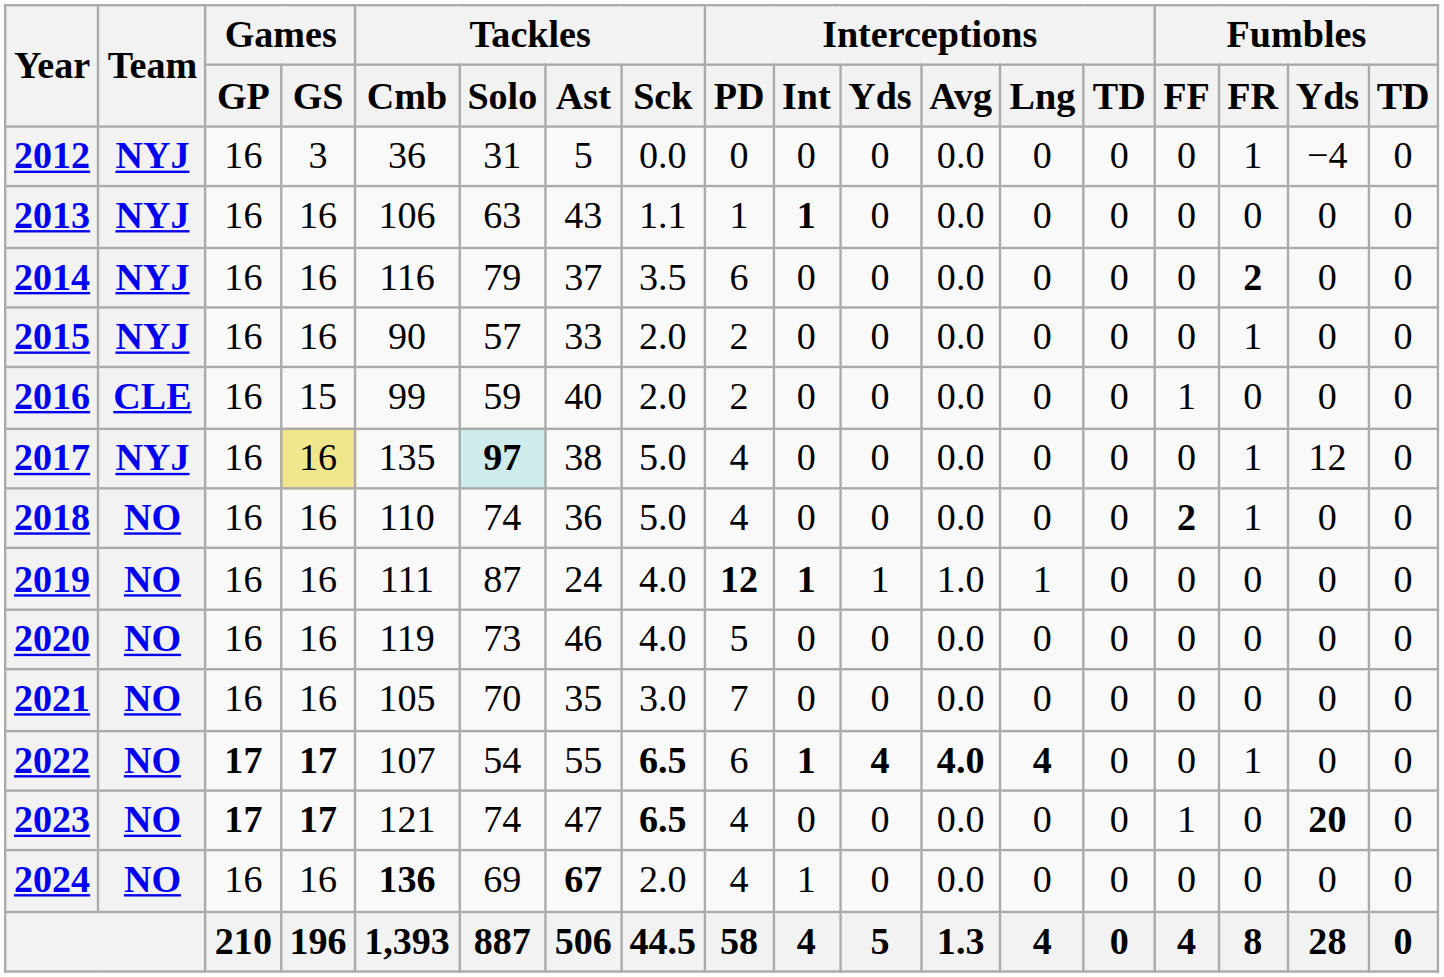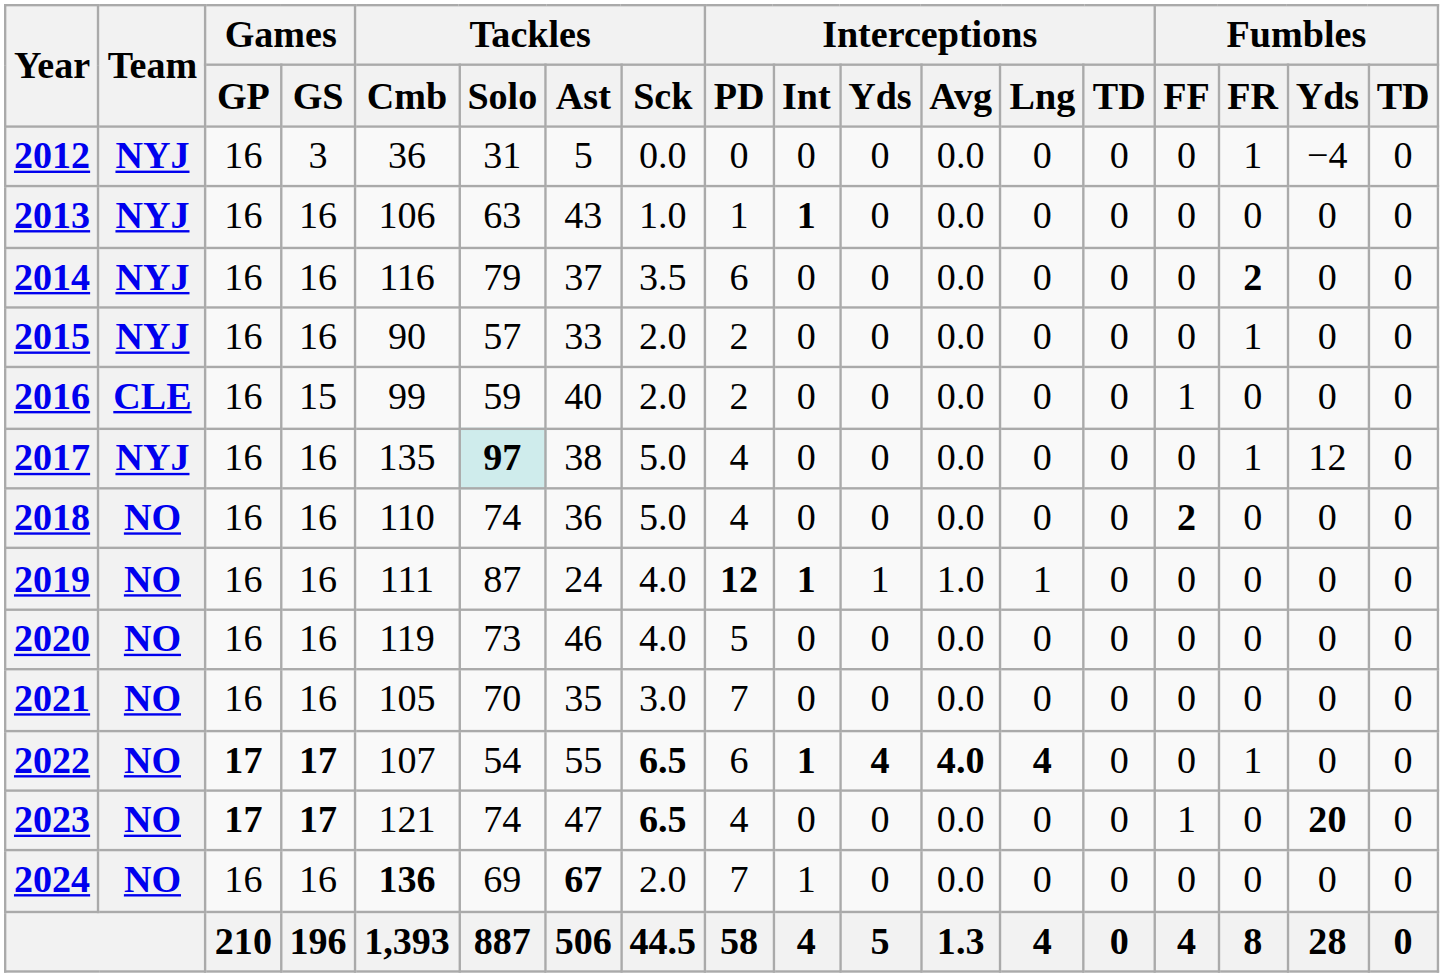2013 | Tackles / Sck: 1.1 -> 1.0
2017 | Games / GS: khaki background -> no background
2018 | Fumbles / FR: 1 -> 0
2024 | Interceptions / PD: 4 -> 7
